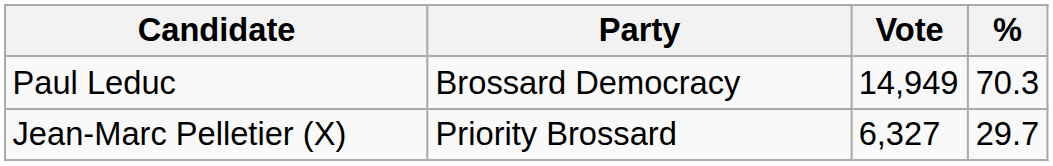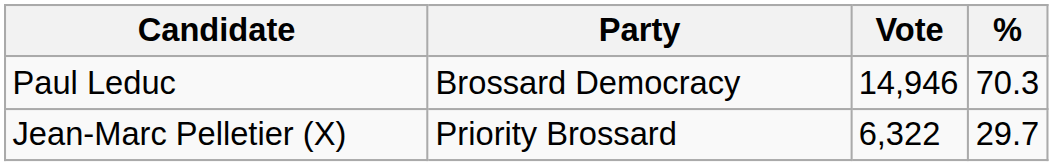Paul Leduc | Vote: 14,949 -> 14,946
Jean-Marc Pelletier (X) | Vote: 6,327 -> 6,322
